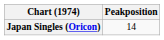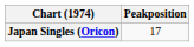Japan Singles (Oricon) | Peakposition: 14 -> 17
